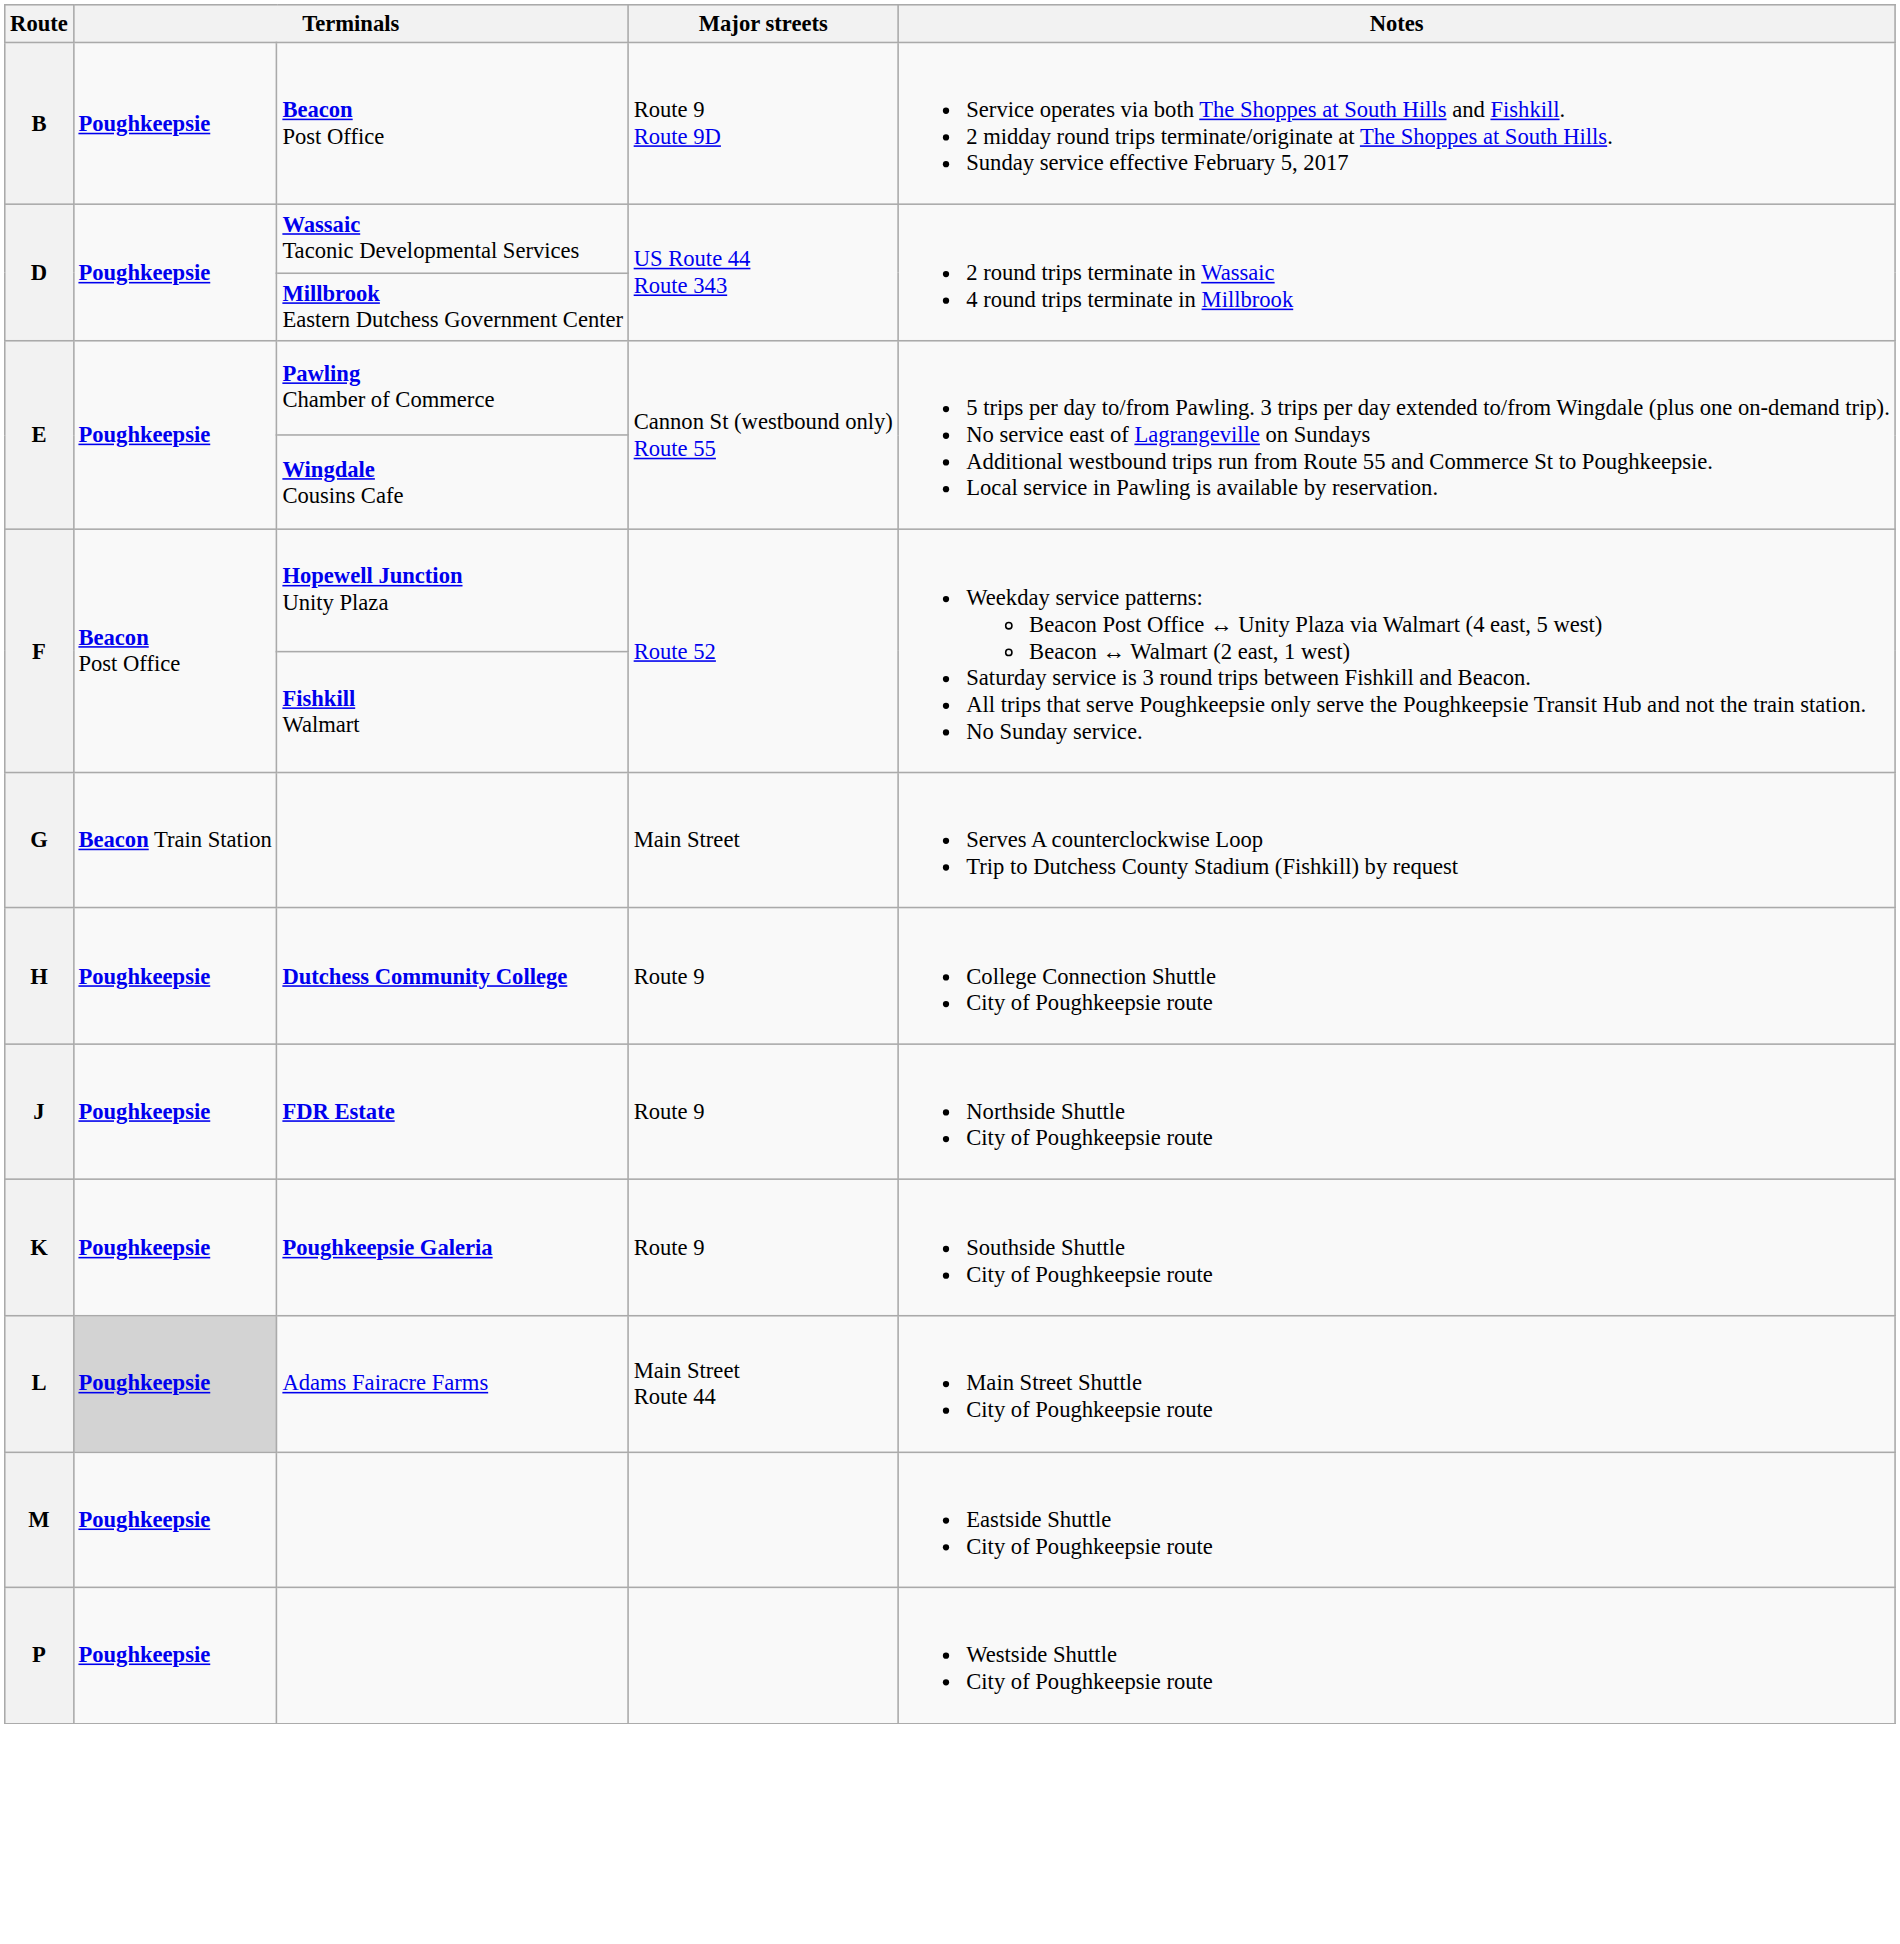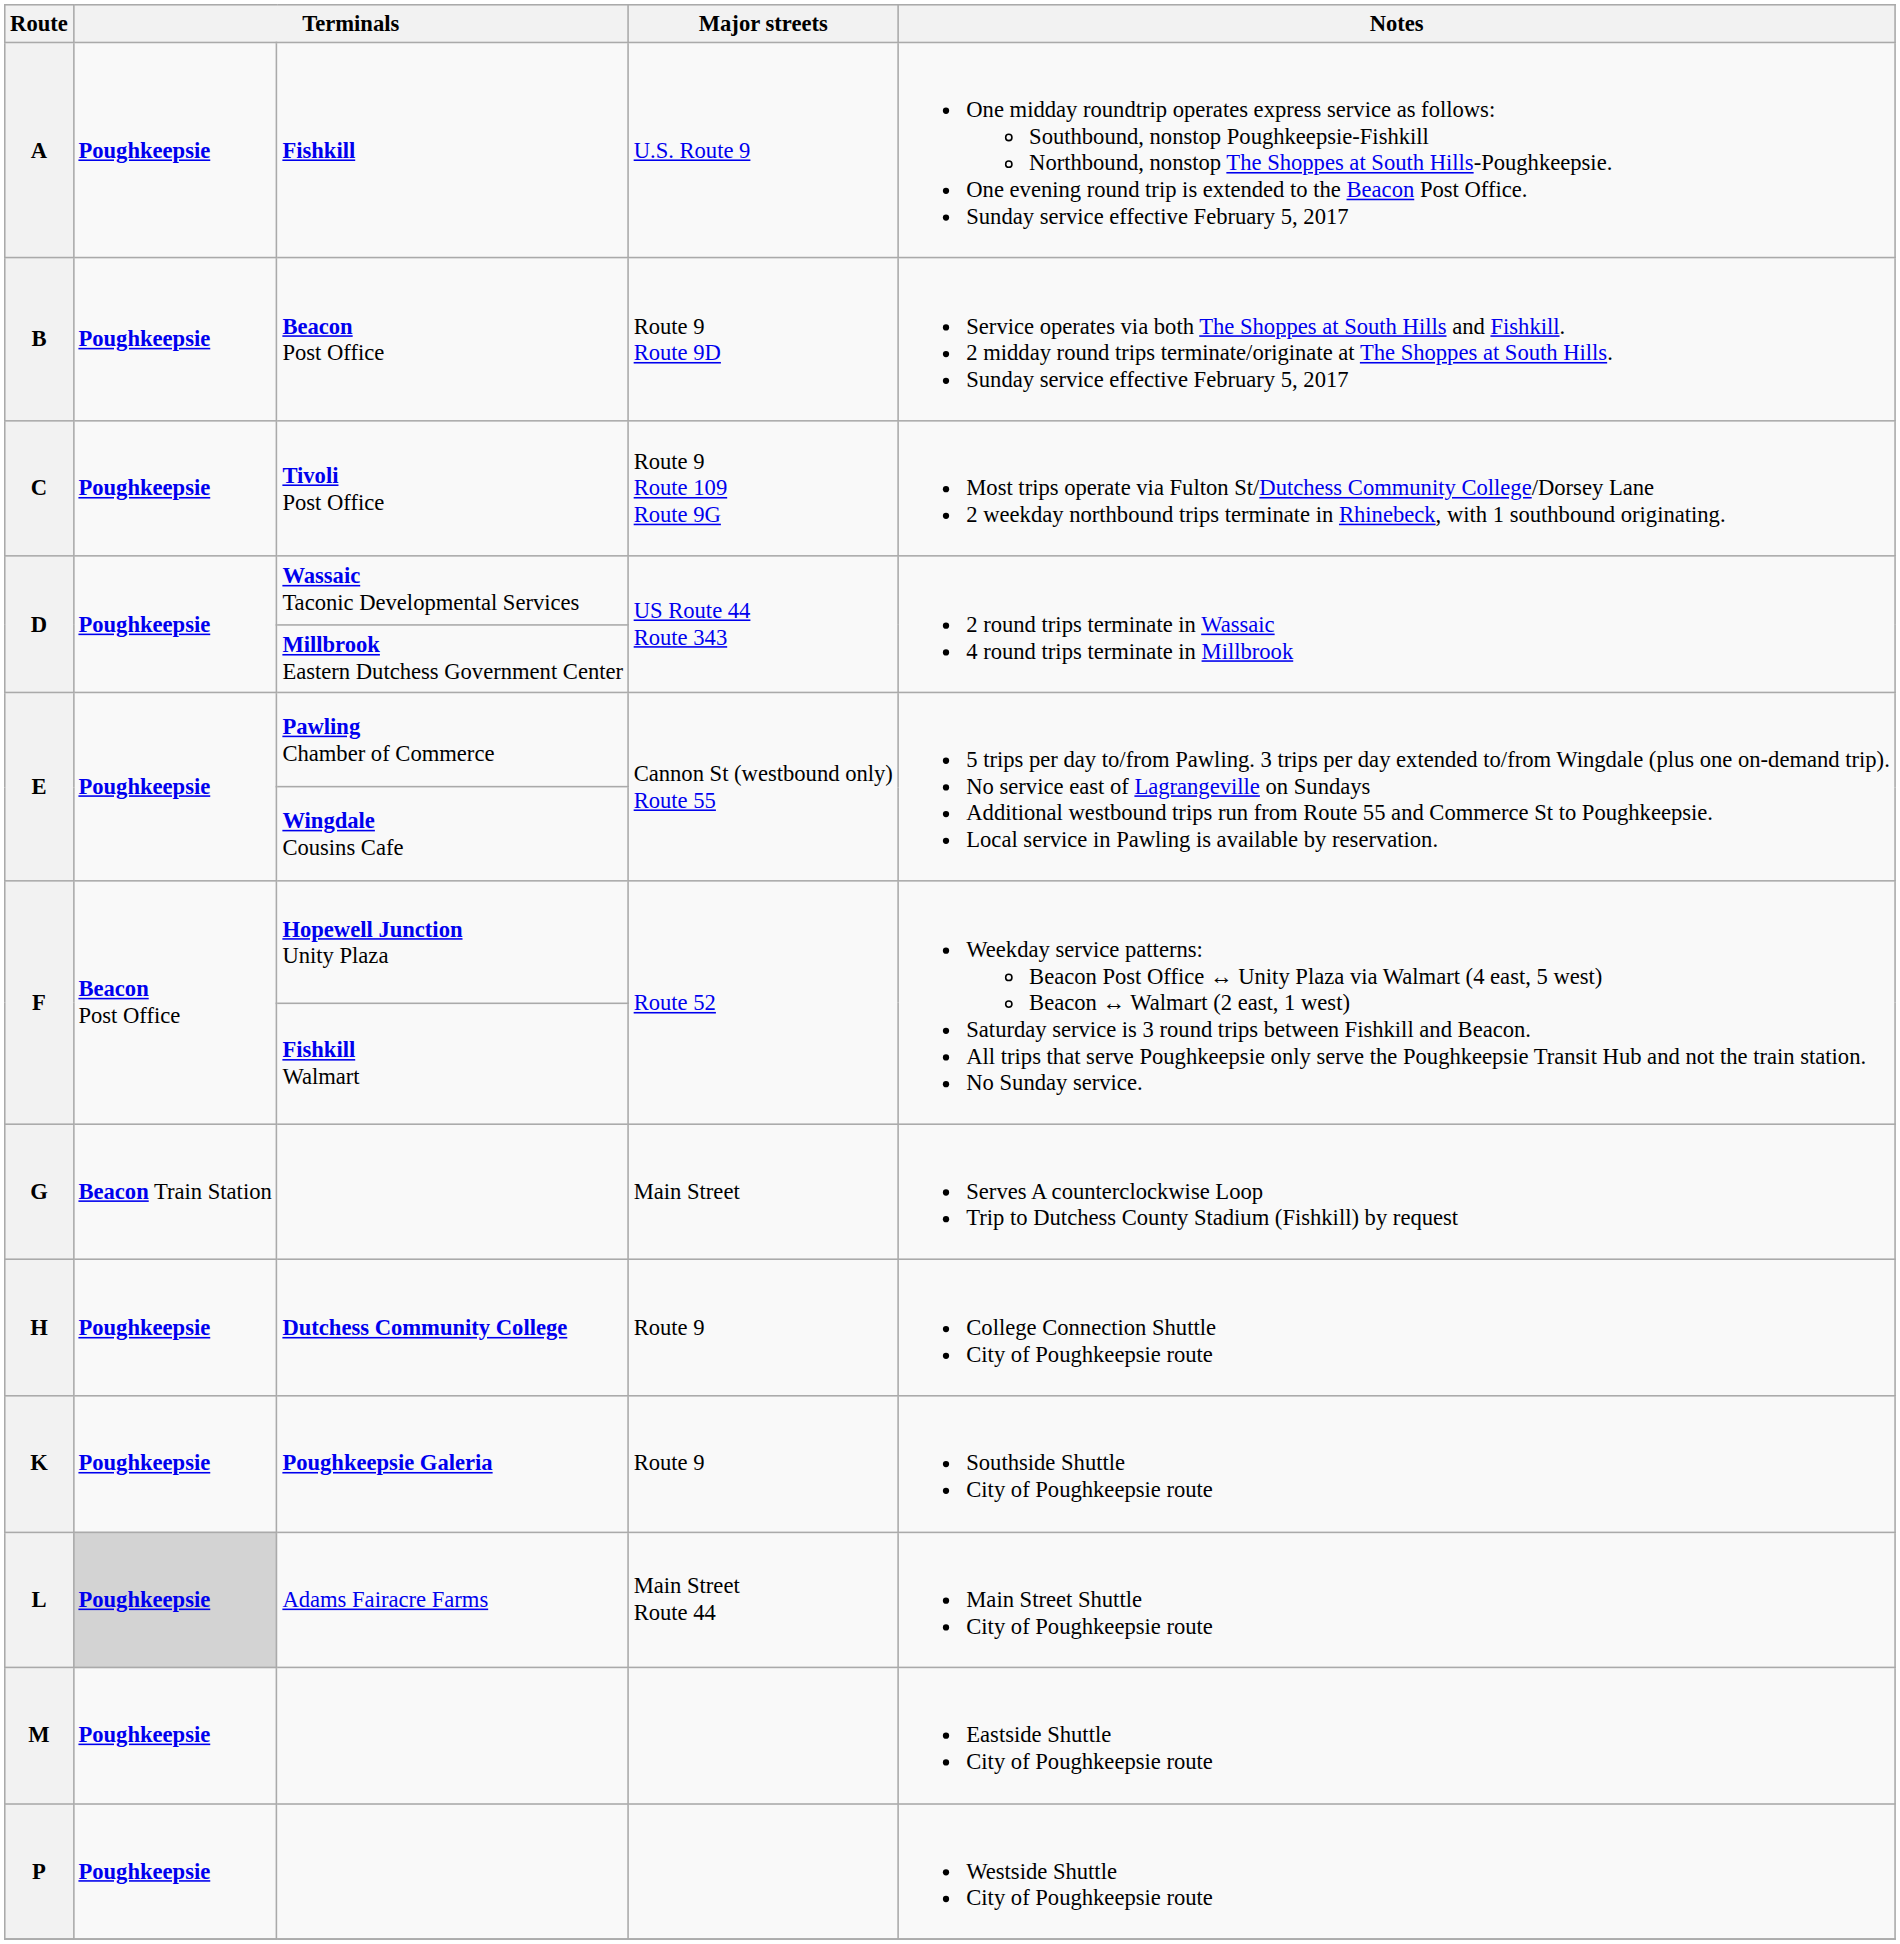+ row: A | Poughkeepsie | Fishkill | U.S. Route 9 | One midday roundtrip operates express service as follows: Southbound, nonstop Poughkeepsie-Fishkill Northbound, nonstop The Shoppes at South Hills-Poughkeepsie. One evening round trip is extended to the Beacon Post Office. Sunday service effective February 5, 2017
+ row: C | Poughkeepsie | Tivoli Post Office | Route 9 Route 109 Route 9G | Most trips operate via Fulton St/Dutchess Community College/Dorsey Lane 2 weekday northbound trips terminate in Rhinebeck, with 1 southbound originating.
- row: J | Poughkeepsie | FDR Estate | Route 9 | Northside Shuttle City of Poughkeepsie route
